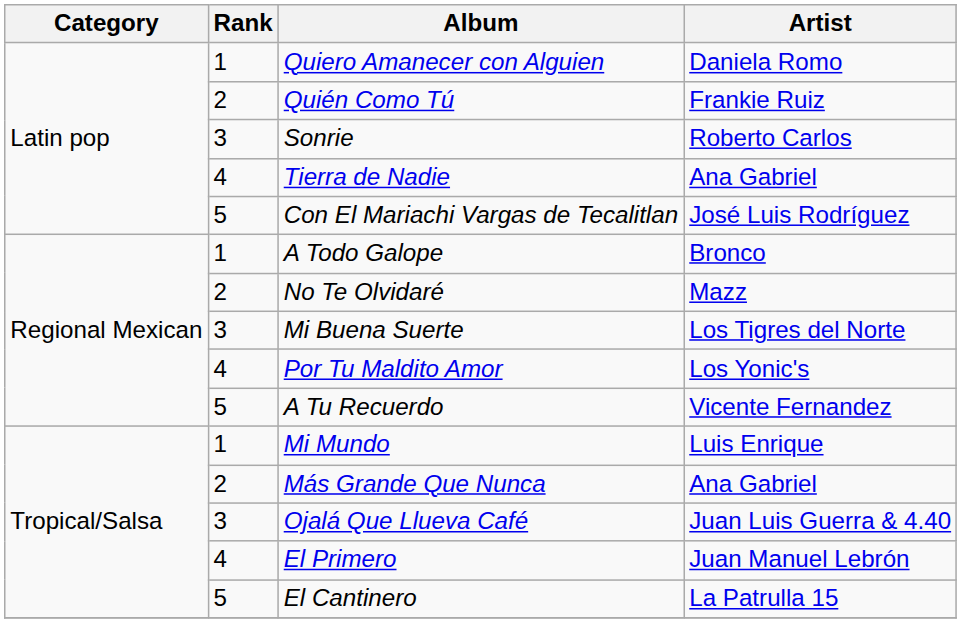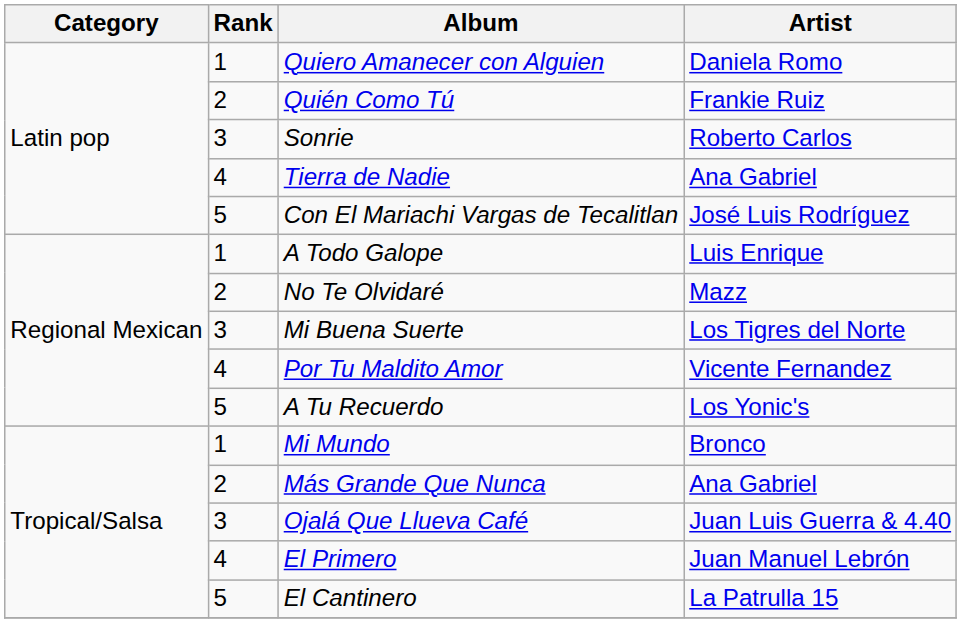A Todo Galope | Artist: Bronco -> Luis Enrique
Por Tu Maldito Amor | Artist: Los Yonic's -> Vicente Fernandez
A Tu Recuerdo | Artist: Vicente Fernandez -> Los Yonic's
Mi Mundo | Artist: Luis Enrique -> Bronco
